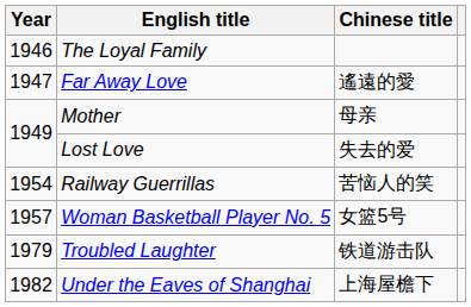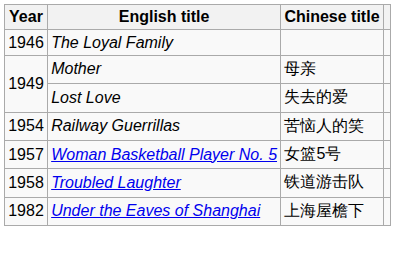- row: 1947 | Far Away Love | 遙遠的愛
Troubled Laughter | Year: 1979 -> 1958
